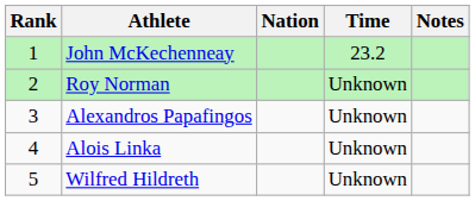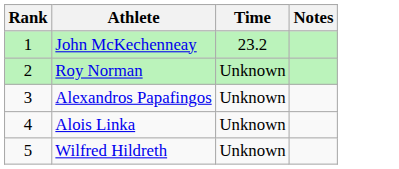- column: Nation
